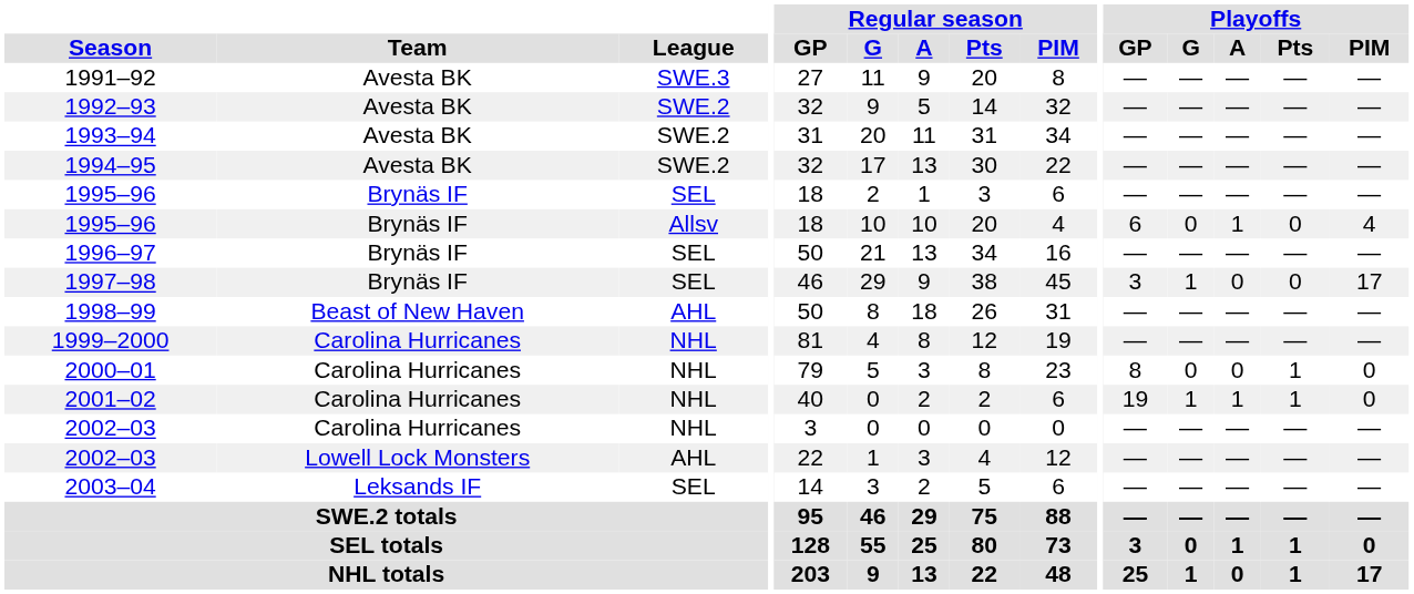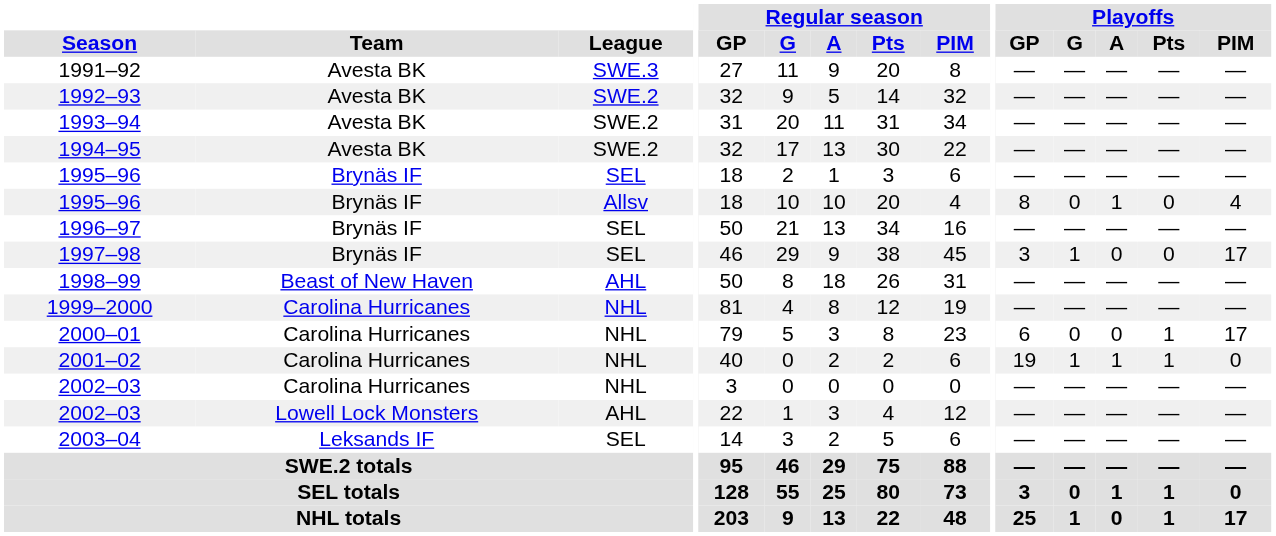1995–96 / Allsv | Playoffs / GP: 6 -> 8
2000–01 | Playoffs / GP: 8 -> 6
2000–01 | Playoffs / PIM: 0 -> 17
